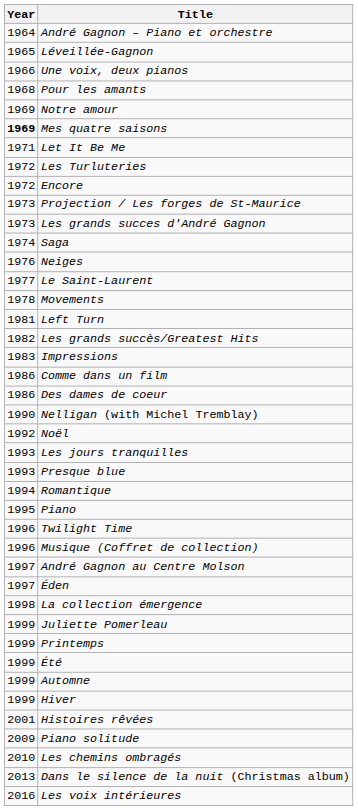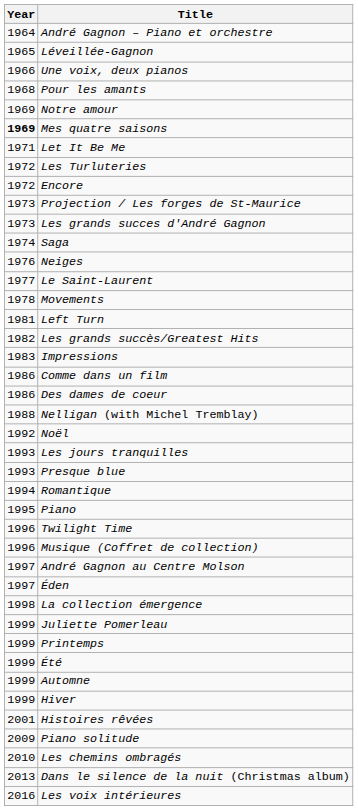Nelligan (with Michel Tremblay) | Year: 1990 -> 1988
